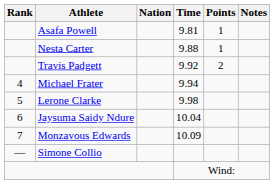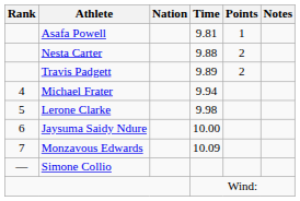Nesta Carter | Points: 1 -> 2
Travis Padgett | Time: 9.92 -> 9.89
Jaysuma Saidy Ndure | Time: 10.04 -> 10.00
